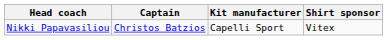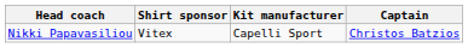columns swapped: Captain <-> Shirt sponsor
